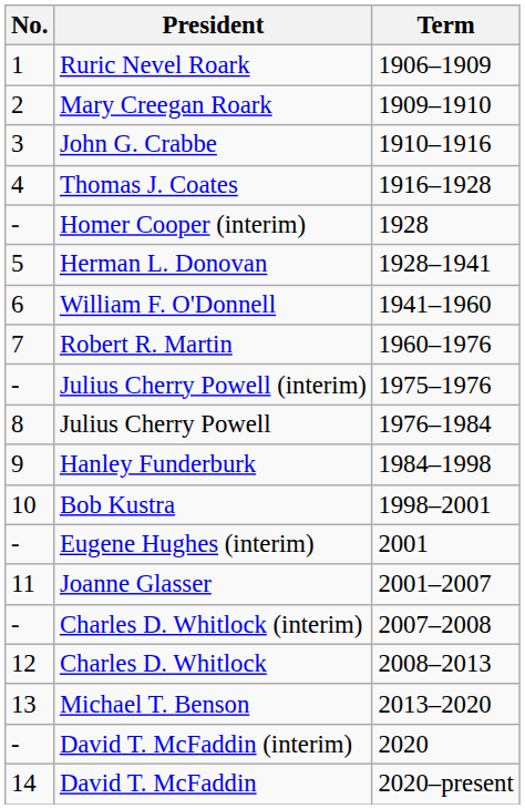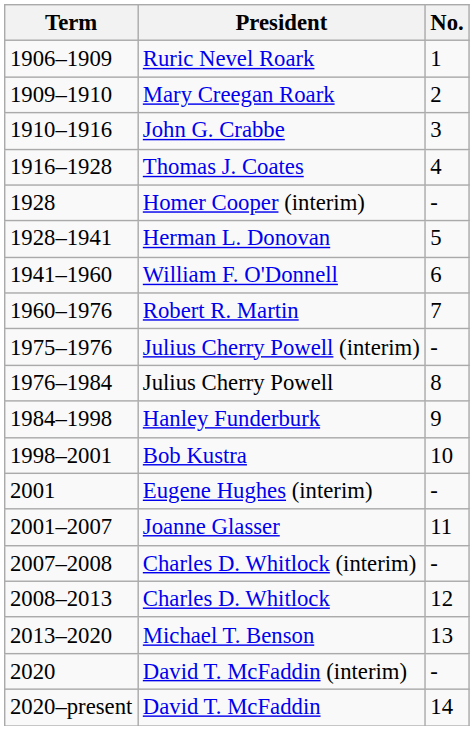columns swapped: No. <-> Term
